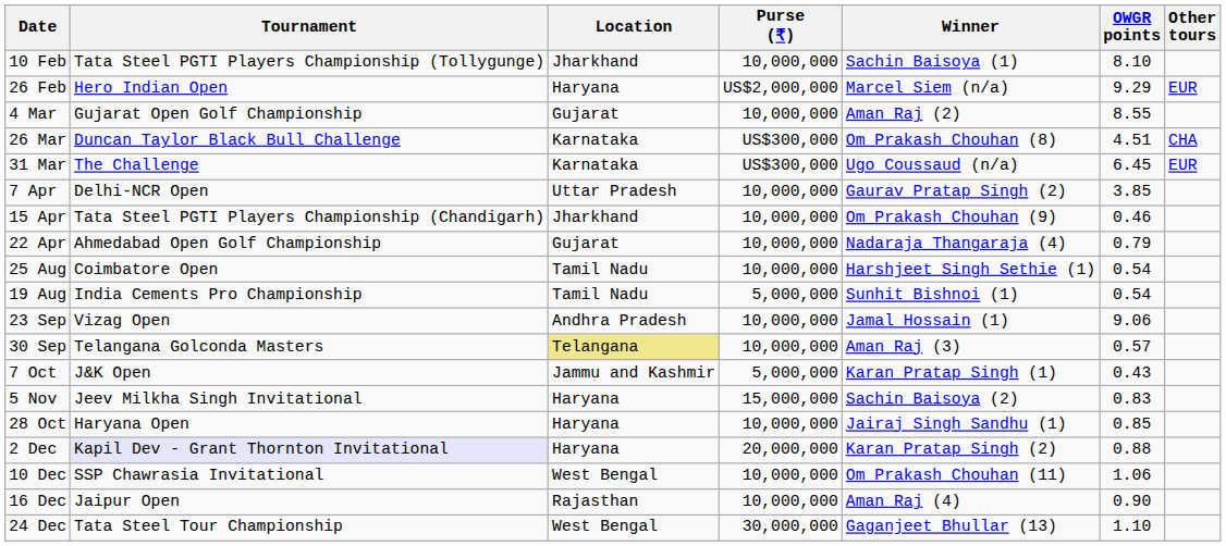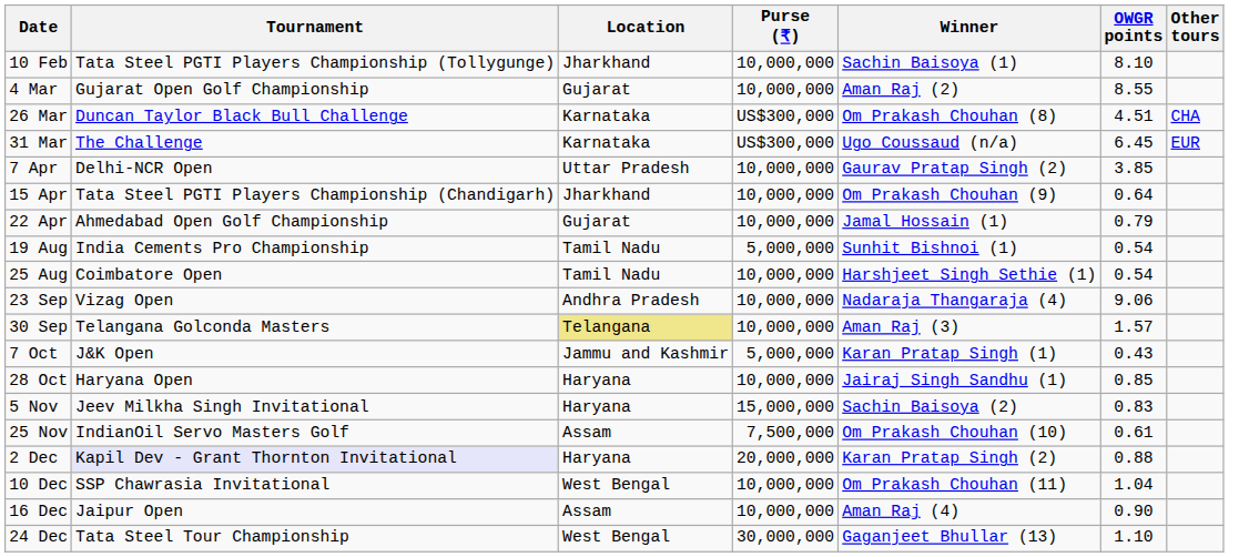- row: 26 Feb | Hero Indian Open | Haryana | US$2,000,000 | Marcel Siem (n/a) | 9.29 | EUR
15 Apr | OWGR points: 0.46 -> 0.64
22 Apr | Winner: Nadaraja Thangaraja (4) -> Jamal Hossain (1)
rows swapped: 19 Aug <-> 25 Aug
23 Sep | Winner: Jamal Hossain (1) -> Nadaraja Thangaraja (4)
30 Sep | OWGR points: 0.57 -> 1.57
rows swapped: 28 Oct <-> 5 Nov
+ row: 25 Nov | IndianOil Servo Masters Golf | Assam | 7,500,000 | Om Prakash Chouhan (10) | 0.61
10 Dec | OWGR points: 1.06 -> 1.04
16 Dec | Location: Rajasthan -> Assam
